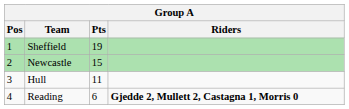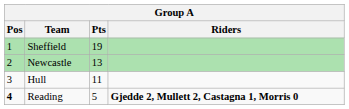Newcastle | Pts: 15 -> 13
Reading | Pos: normal -> bold
Reading | Pts: 6 -> 5
